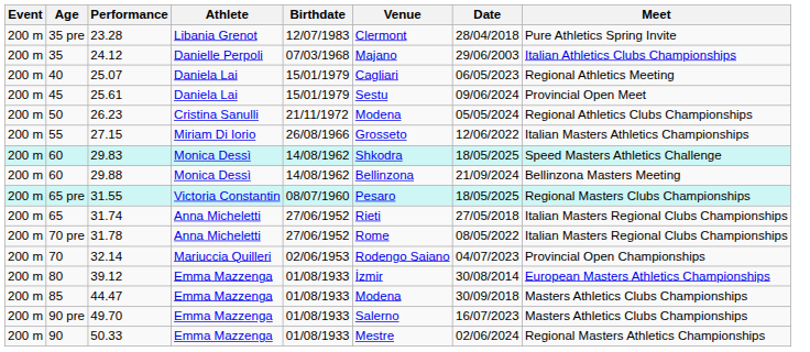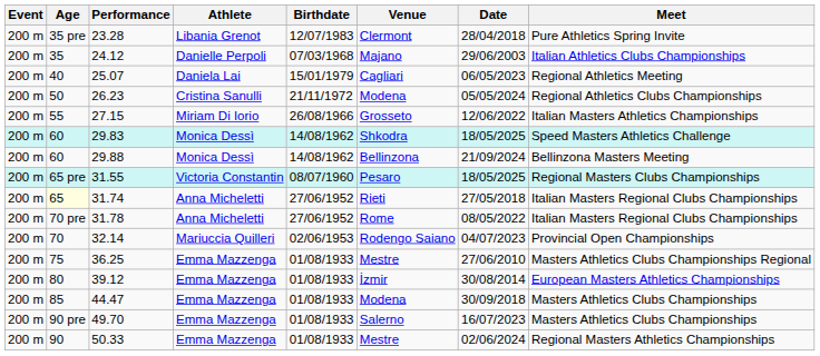- row: 200 m | 45 | 25.61 | Daniela Lai | 15/01/1979 | Sestu | 09/06/2024 | Provincial Open Meet
31.74 | Age: no background -> lightyellow background
+ row: 200 m | 75 | 36.25 | Emma Mazzenga | 01/08/1933 | Mestre | 27/06/2010 | Masters Athletics Clubs Championships Regional
